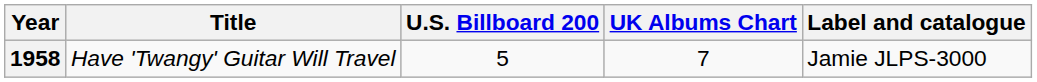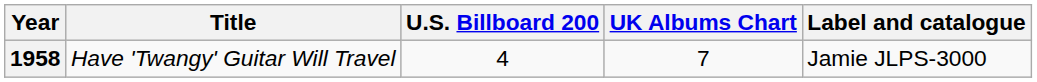1958 | U.S. Billboard 200: 5 -> 4
